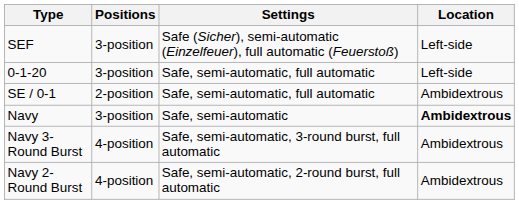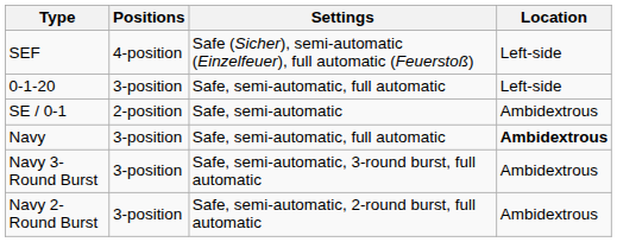SEF | Positions: 3-position -> 4-position
SE / 0-1 | Settings: Safe, semi-automatic, full automatic -> Safe, semi-automatic
Navy | Settings: Safe, semi-automatic -> Safe, semi-automatic, full automatic
Navy 3-Round Burst | Positions: 4-position -> 3-position
Navy 2-Round Burst | Positions: 4-position -> 3-position
